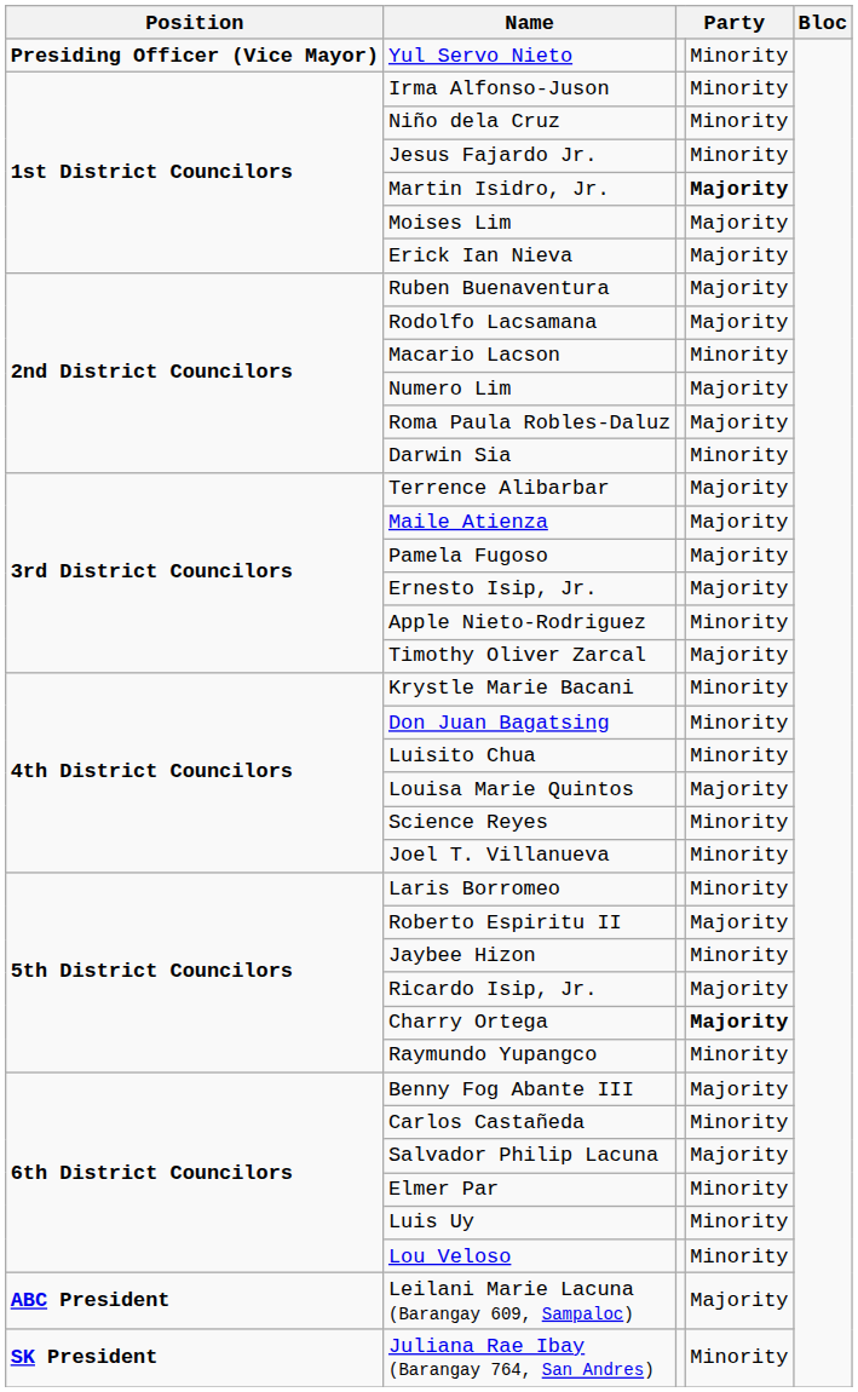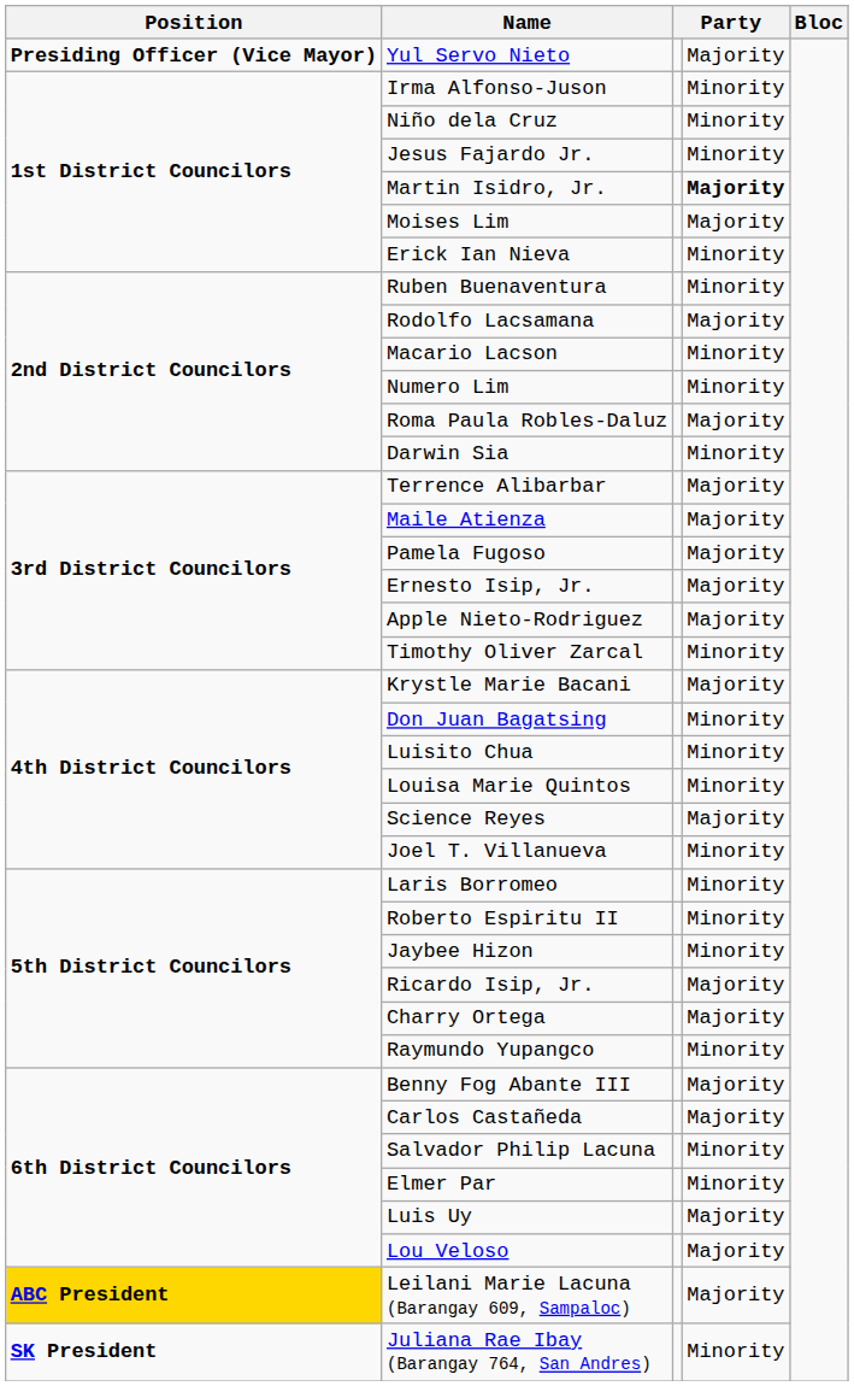Yul Servo Nieto | column 4: Minority -> Majority
Erick Ian Nieva | column 4: Majority -> Minority
Ruben Buenaventura | column 4: Majority -> Minority
Numero Lim | column 4: Majority -> Minority
Apple Nieto-Rodriguez | column 4: Minority -> Majority
Timothy Oliver Zarcal | column 4: Majority -> Minority
Krystle Marie Bacani | column 4: Minority -> Majority
Louisa Marie Quintos | column 4: Majority -> Minority
Science Reyes | column 4: Minority -> Majority
Roberto Espiritu II | column 4: Majority -> Minority
Charry Ortega | column 4: bold -> normal
Carlos Castañeda | column 4: Minority -> Majority
Salvador Philip Lacuna | column 4: Majority -> Minority
Luis Uy | column 4: Minority -> Majority
Lou Veloso | column 4: Minority -> Majority
Leilani Marie Lacuna (Barangay 609, Sampaloc) | Position: no background -> gold background
